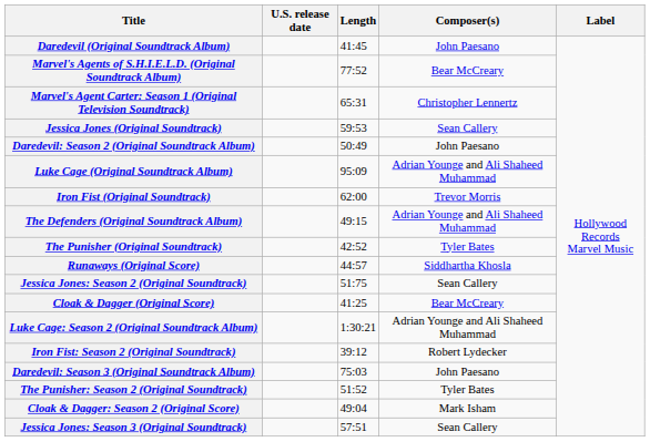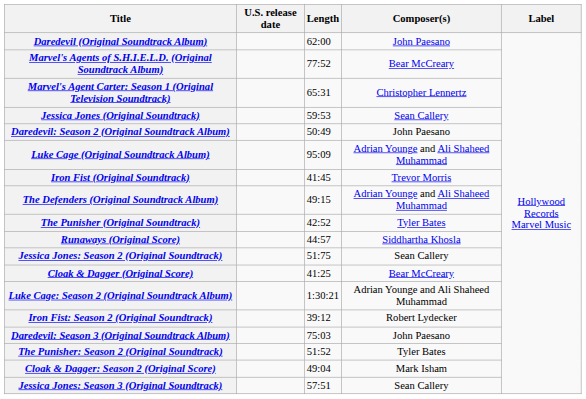Daredevil (Original Soundtrack Album) | Length: 41:45 -> 62:00
Iron Fist (Original Soundtrack) | Length: 62:00 -> 41:45
